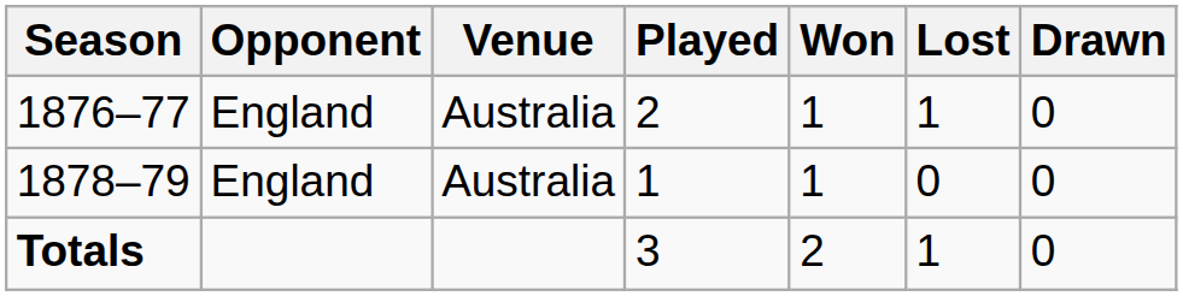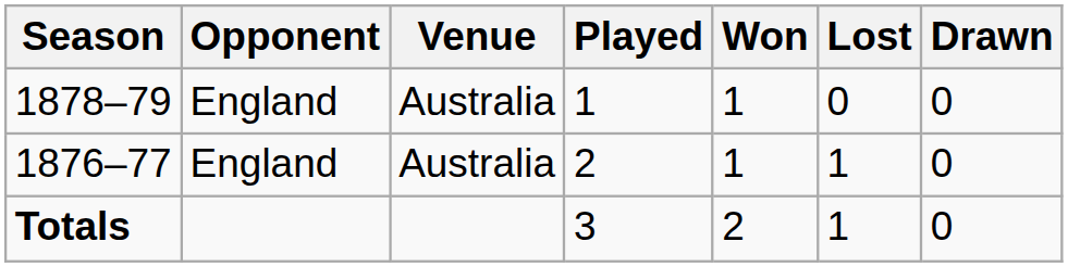rows swapped: 1876–77 <-> 1878–79
